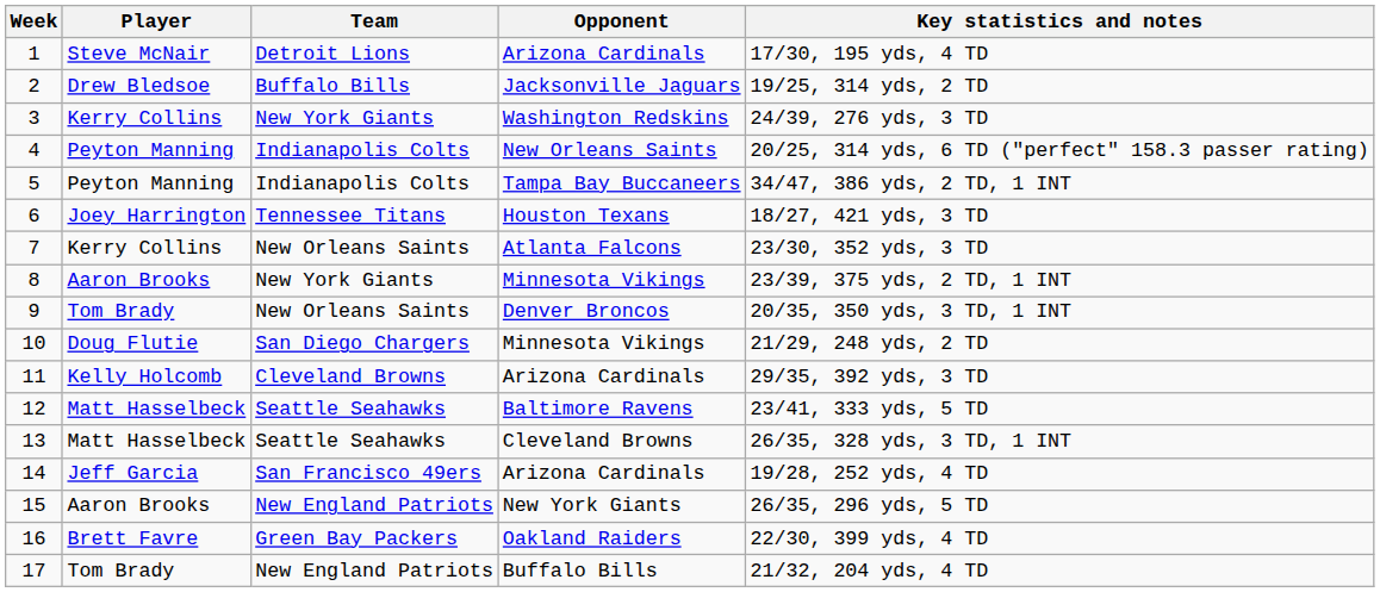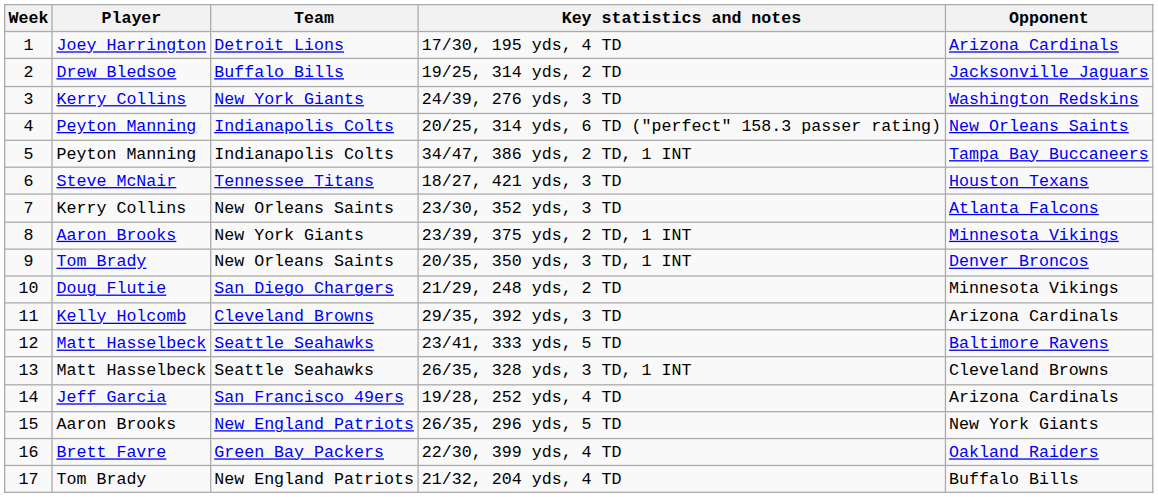columns swapped: Opponent <-> Key statistics and notes
1 | Player: Steve McNair -> Joey Harrington
6 | Player: Joey Harrington -> Steve McNair
